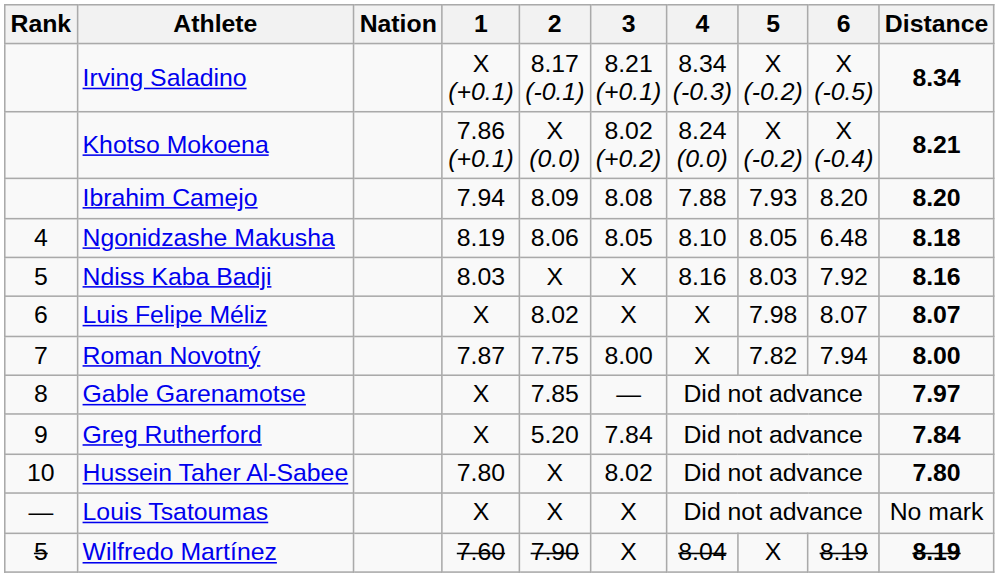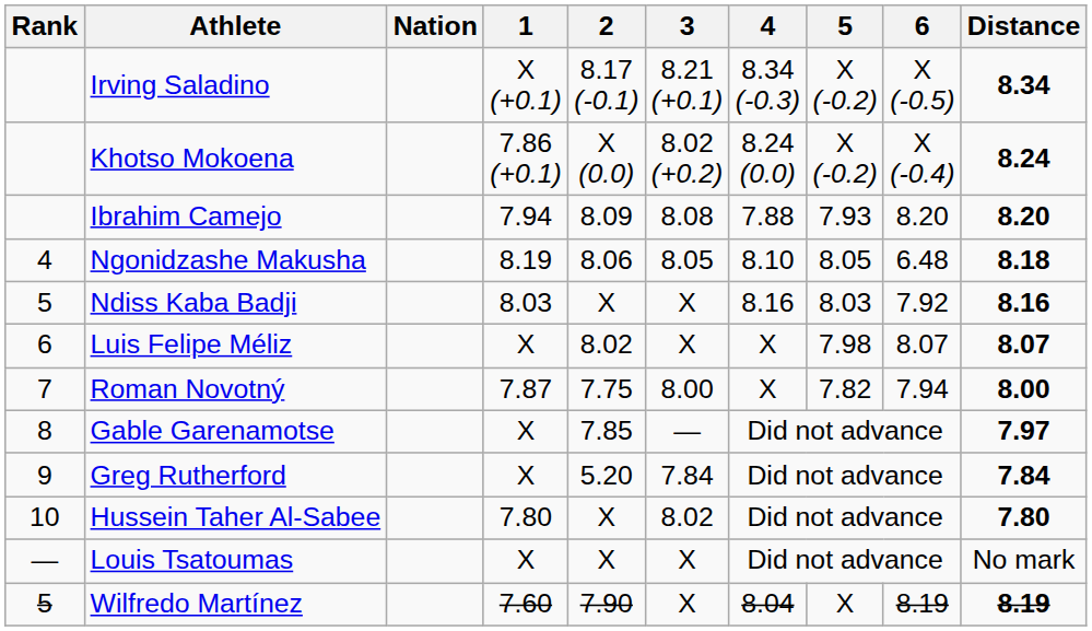Khotso Mokoena | Distance: 8.21 -> 8.24
